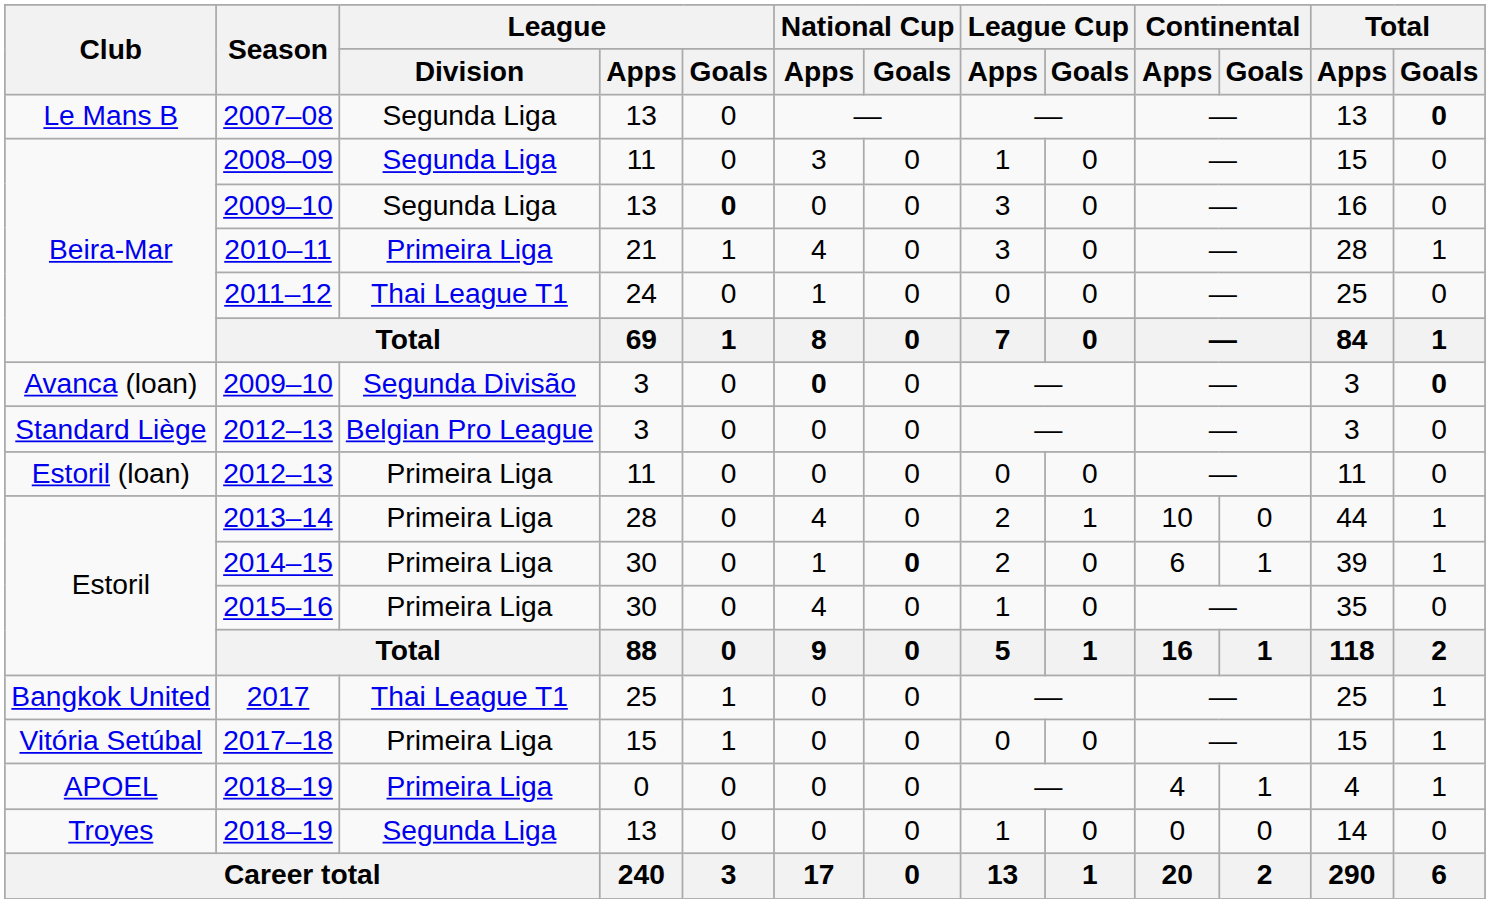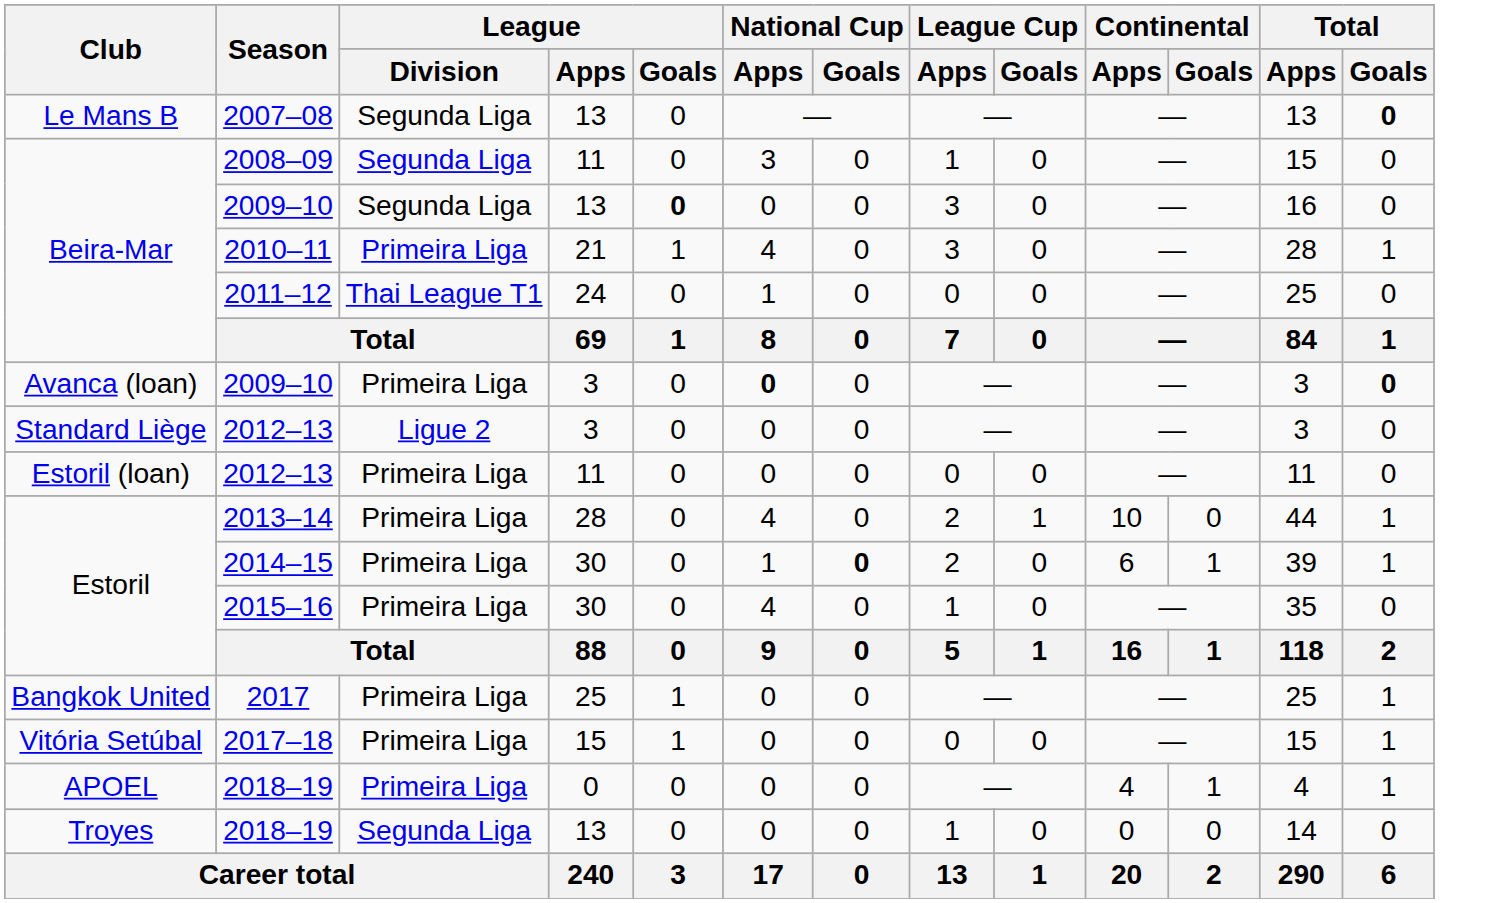Avanca (loan) / 2009–10 | League / Division: Segunda Divisão -> Primeira Liga
Standard Liège / 2012–13 | League / Division: Belgian Pro League -> Ligue 2
2017 | League / Division: Thai League T1 -> Primeira Liga
